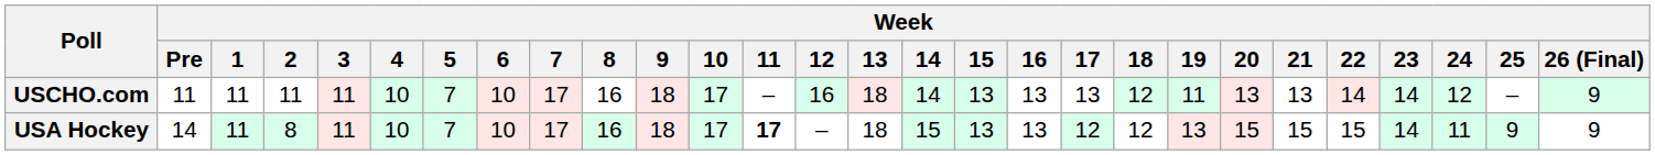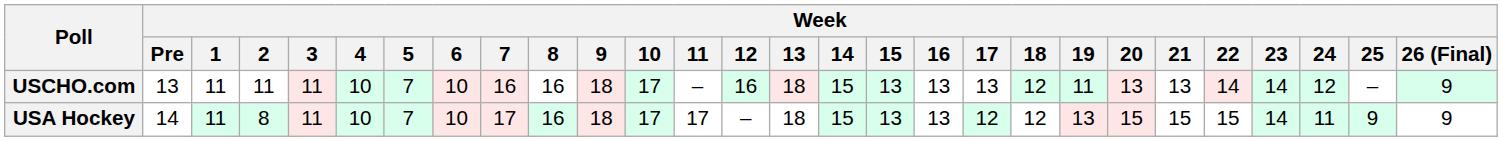USCHO.com | Week / Pre: 11 -> 13
USCHO.com | Week / 7: 17 -> 16
USCHO.com | Week / 14: 14 -> 15
USA Hockey | Week / 11: bold -> normal
